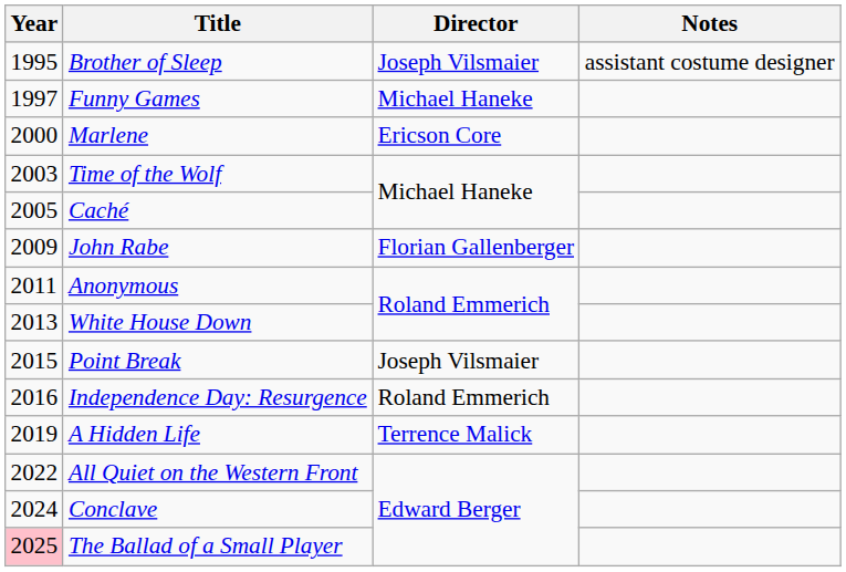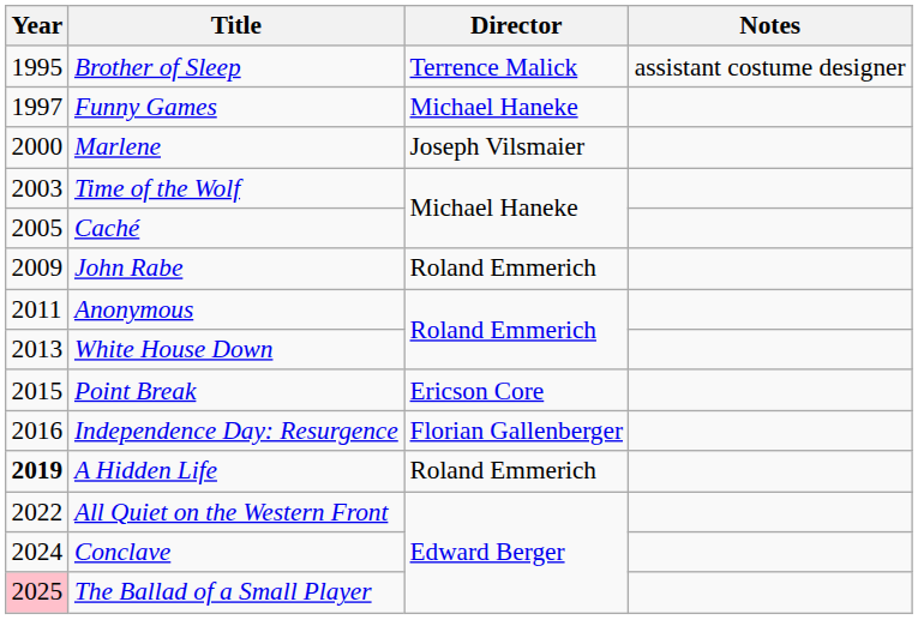Brother of Sleep | Director: Joseph Vilsmaier -> Terrence Malick
Marlene | Director: Ericson Core -> Joseph Vilsmaier
John Rabe | Director: Florian Gallenberger -> Roland Emmerich
Point Break | Director: Joseph Vilsmaier -> Ericson Core
Independence Day: Resurgence | Director: Roland Emmerich -> Florian Gallenberger
A Hidden Life | Year: normal -> bold
A Hidden Life | Director: Terrence Malick -> Roland Emmerich
